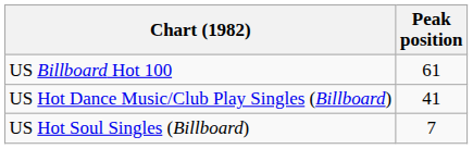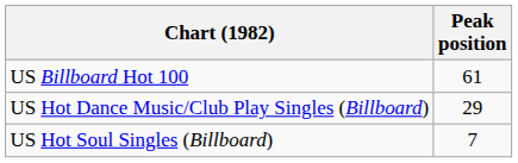US Hot Dance Music/Club Play Singles (Billboard) | Peak position: 41 -> 29
